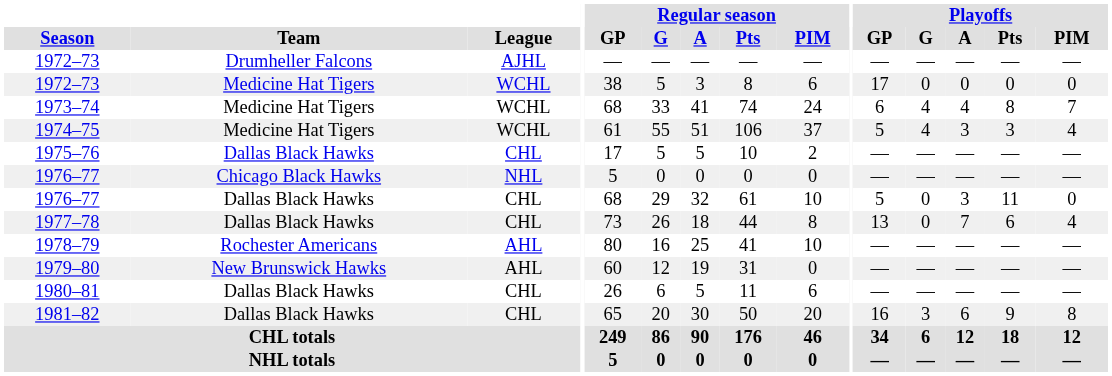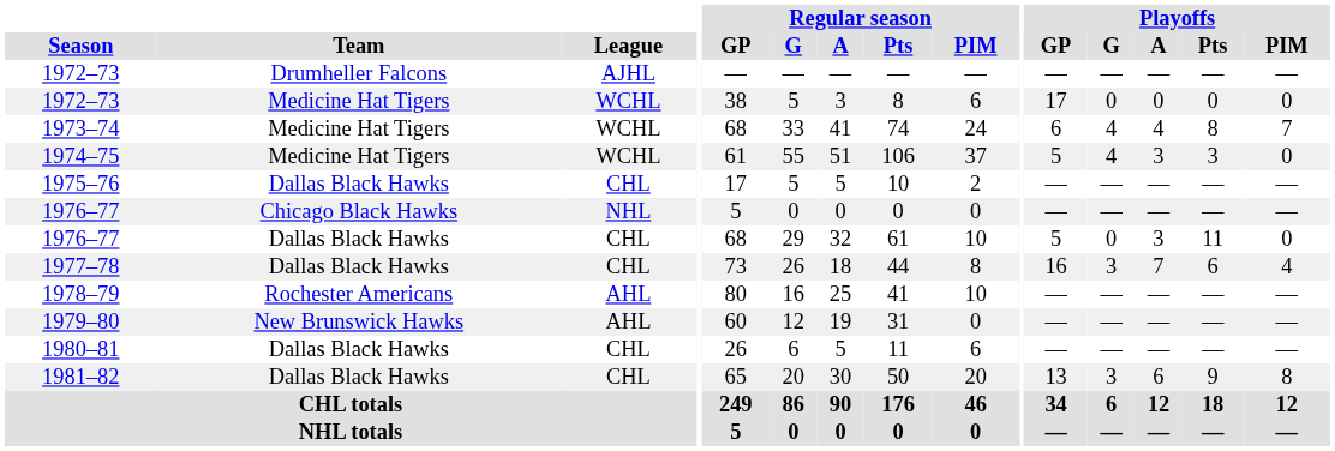1974–75 | Playoffs / PIM: 4 -> 0
1977–78 | Playoffs / GP: 13 -> 16
1977–78 | Playoffs / G: 0 -> 3
1981–82 | Playoffs / GP: 16 -> 13
